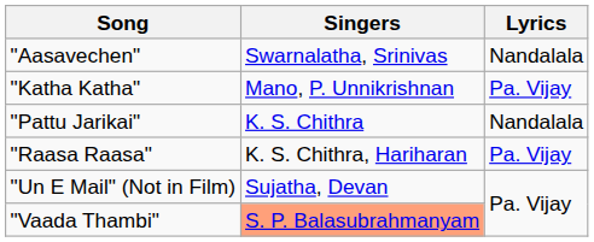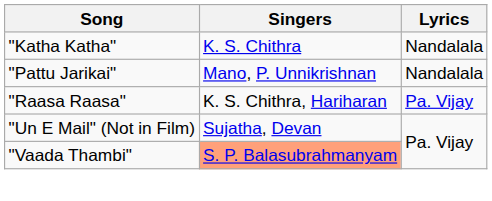- row: "Aasavechen" | Swarnalatha, Srinivas | Nandalala
"Katha Katha" | Singers: Mano, P. Unnikrishnan -> K. S. Chithra
"Katha Katha" | Lyrics: Pa. Vijay -> Nandalala
"Pattu Jarikai" | Singers: K. S. Chithra -> Mano, P. Unnikrishnan
